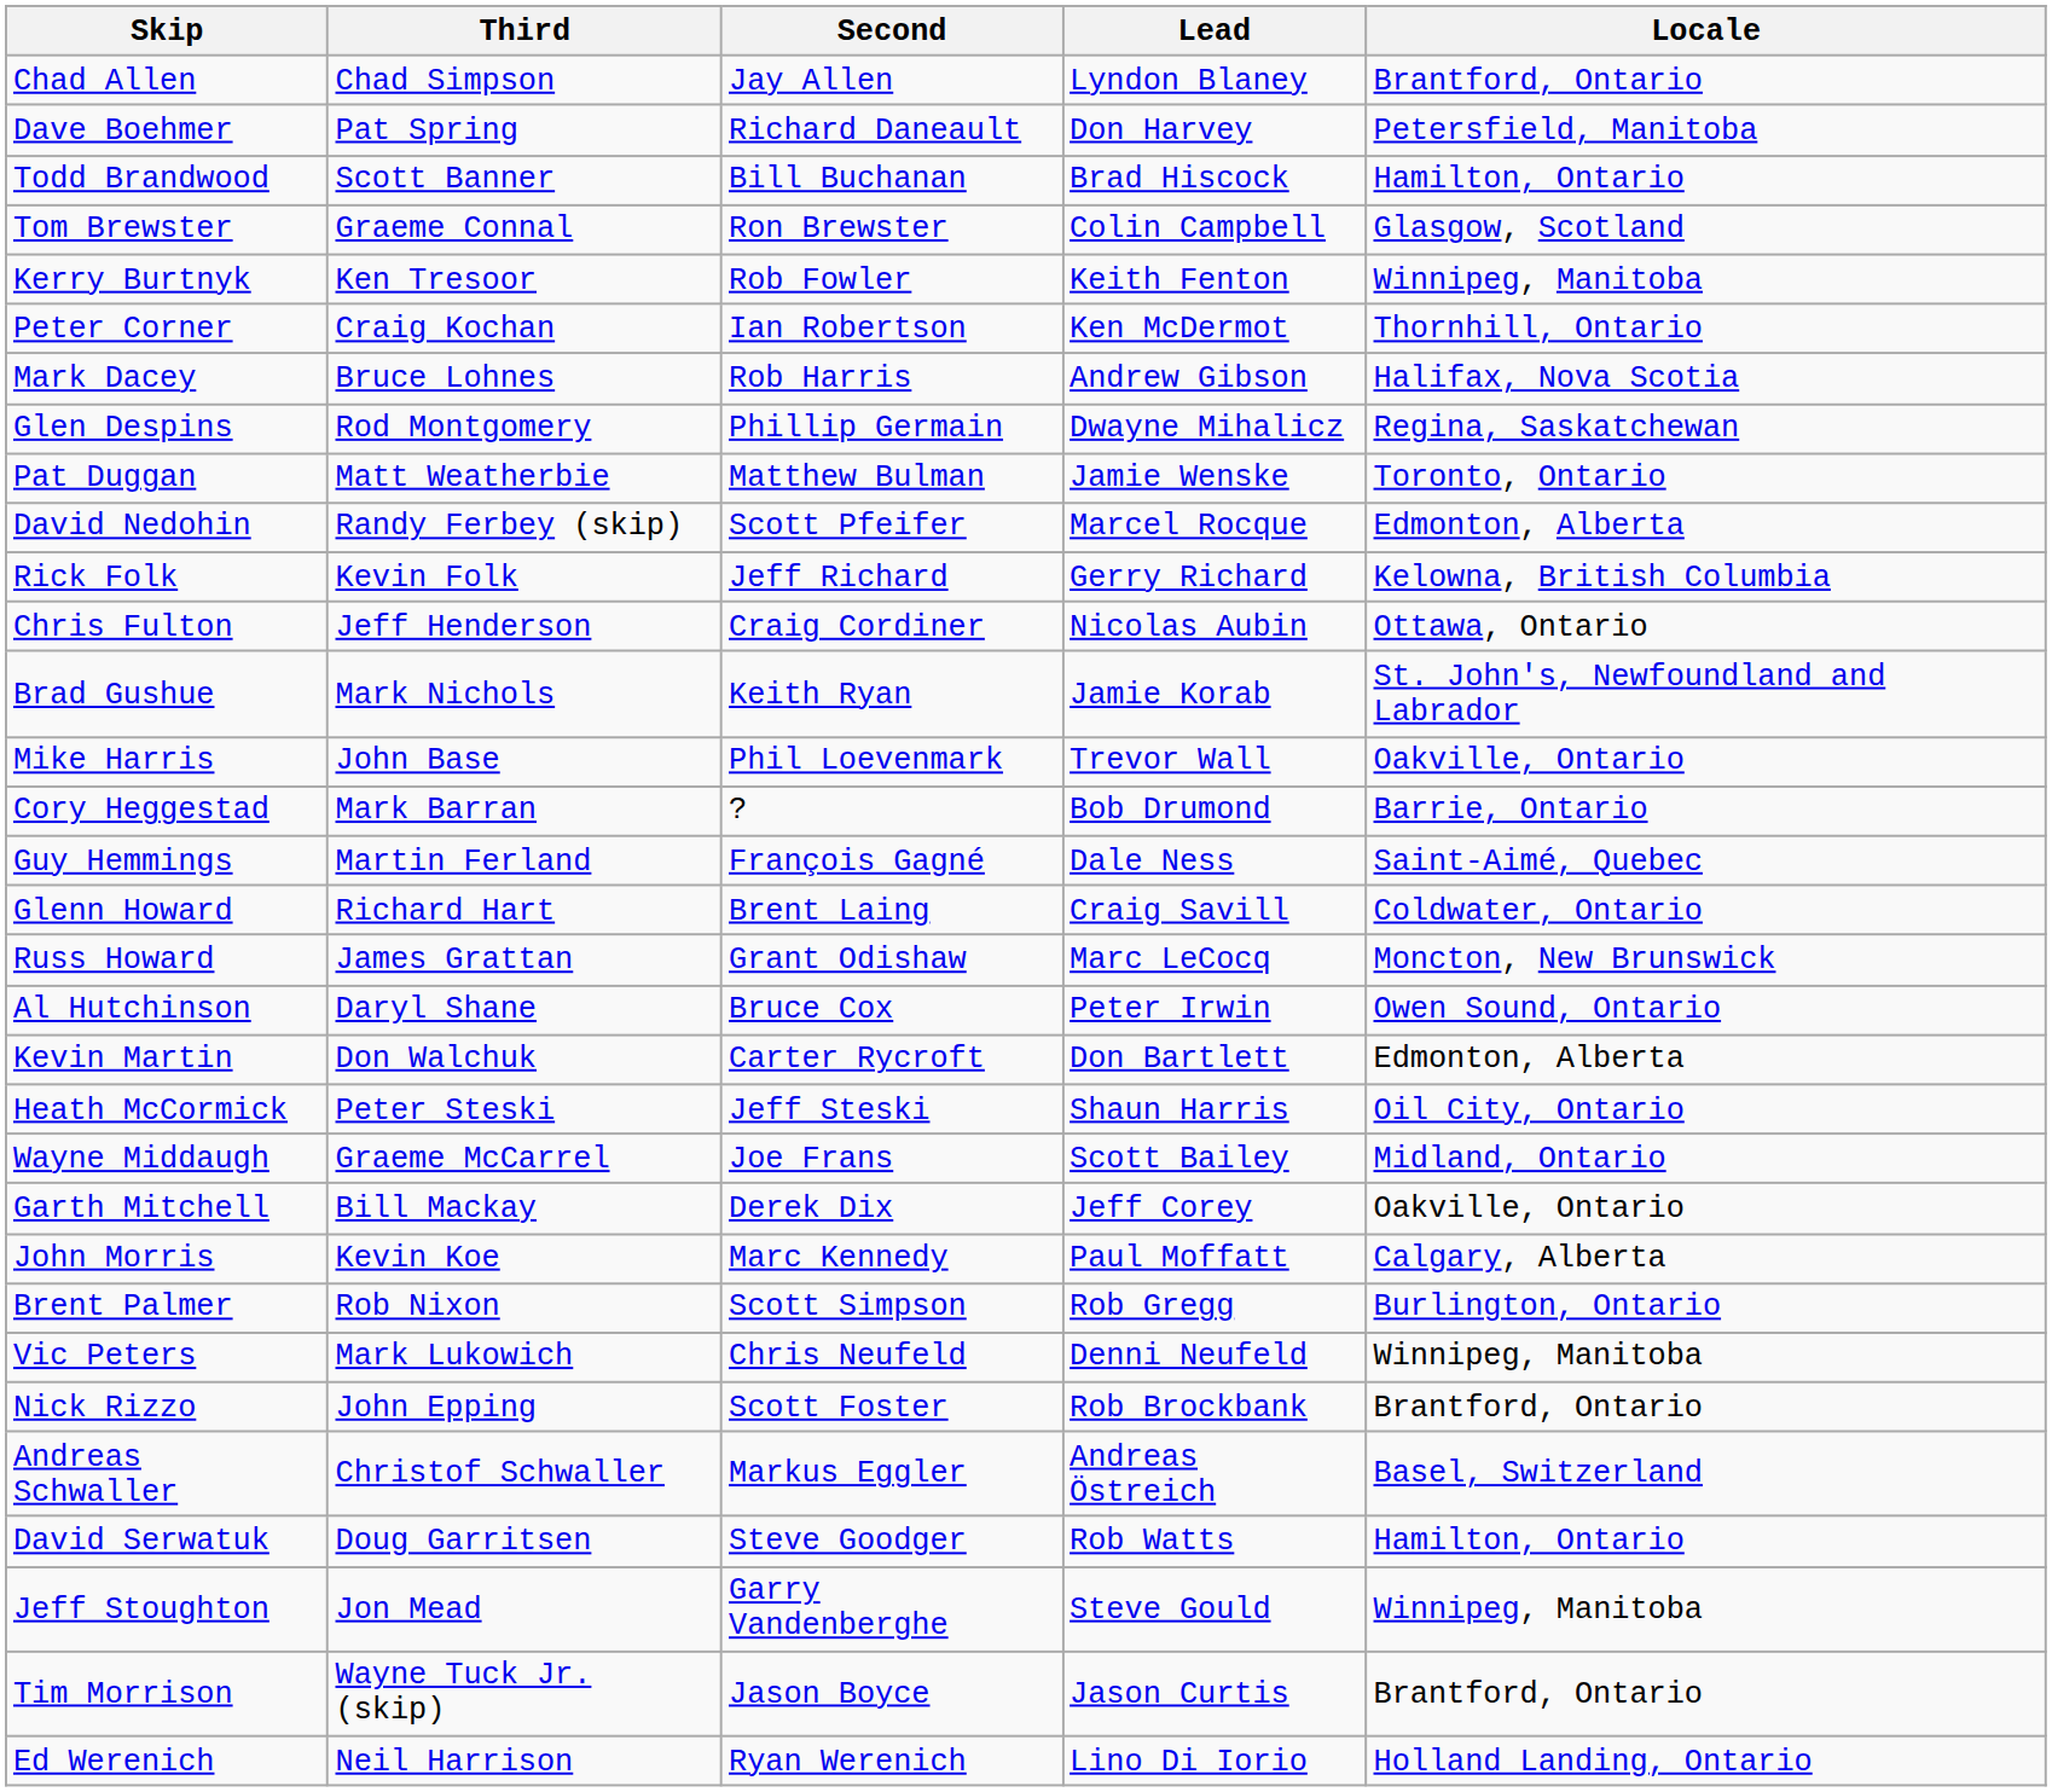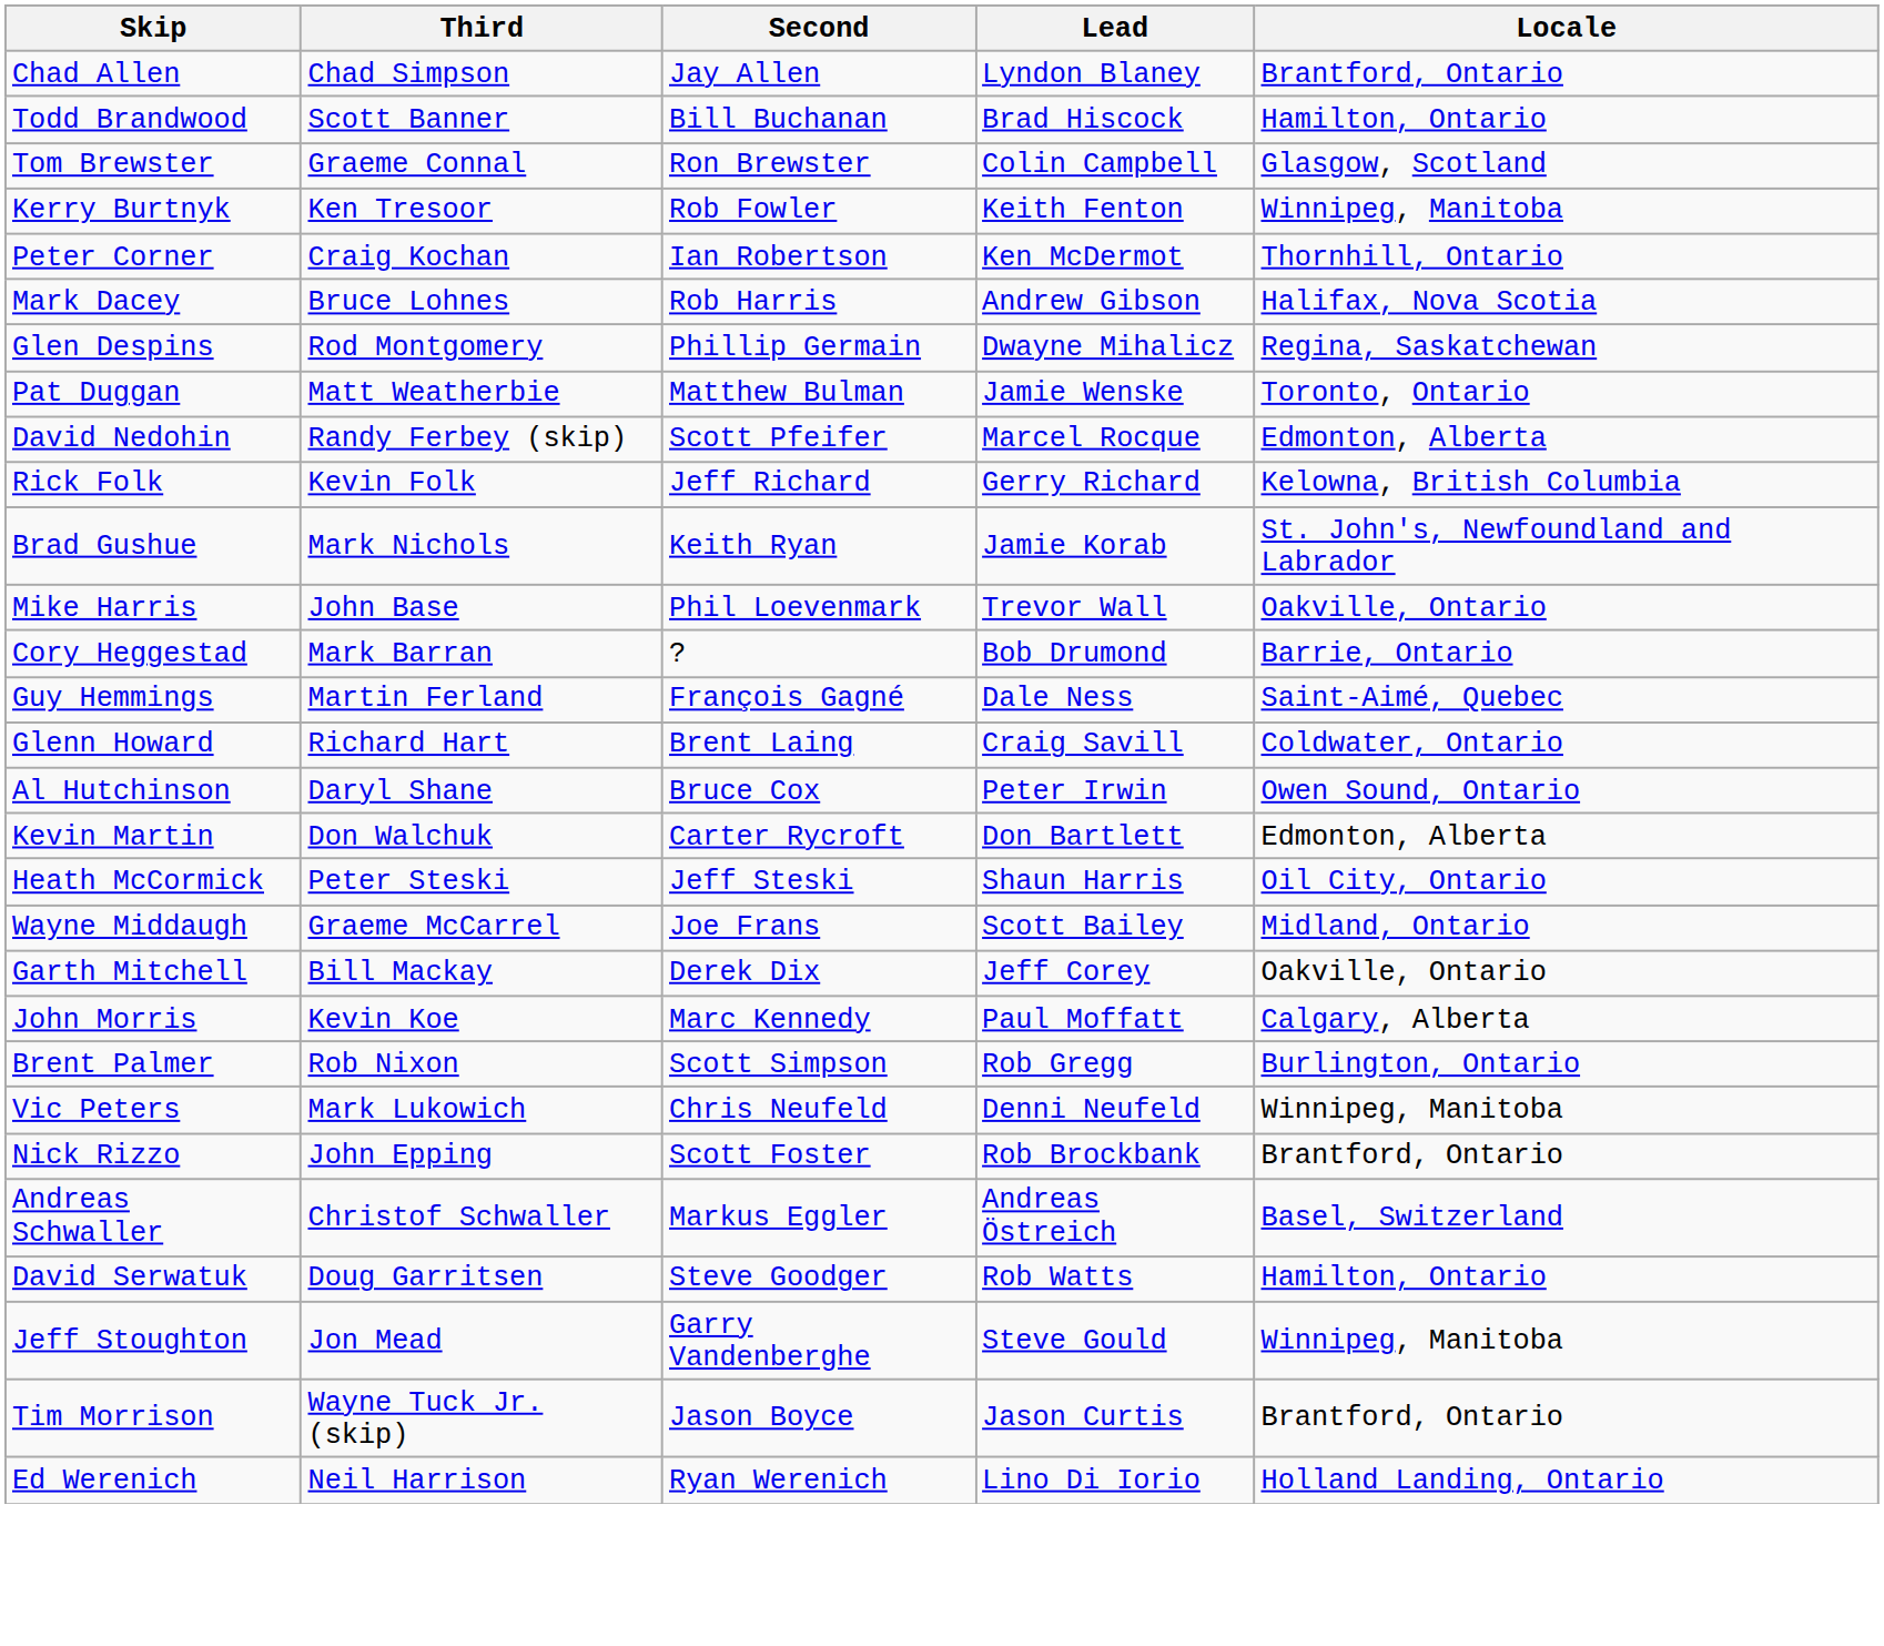- row: Dave Boehmer | Pat Spring | Richard Daneault | Don Harvey | Petersfield, Manitoba
- row: Chris Fulton | Jeff Henderson | Craig Cordiner | Nicolas Aubin | Ottawa, Ontario
- row: Russ Howard | James Grattan | Grant Odishaw | Marc LeCocq | Moncton, New Brunswick
